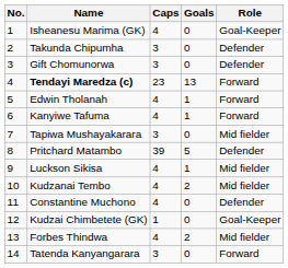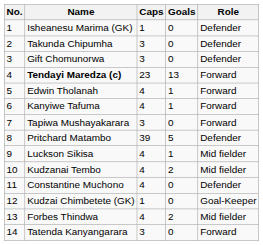Isheanesu Marima (GK) | Caps: 4 -> 1
Isheanesu Marima (GK) | Role: Goal-Keeper -> Defender
Tapiwa Mushayakarara | Role: Mid fielder -> Forward
